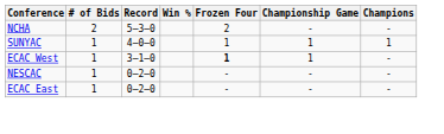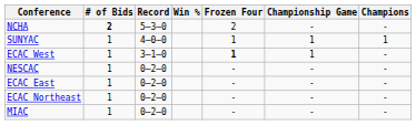NCHA | # of Bids: normal -> bold
+ row: ECAC Northeast | 1 | 0–2–0 | - | - | -
+ row: MIAC | 1 | 0–2–0 | - | - | -
